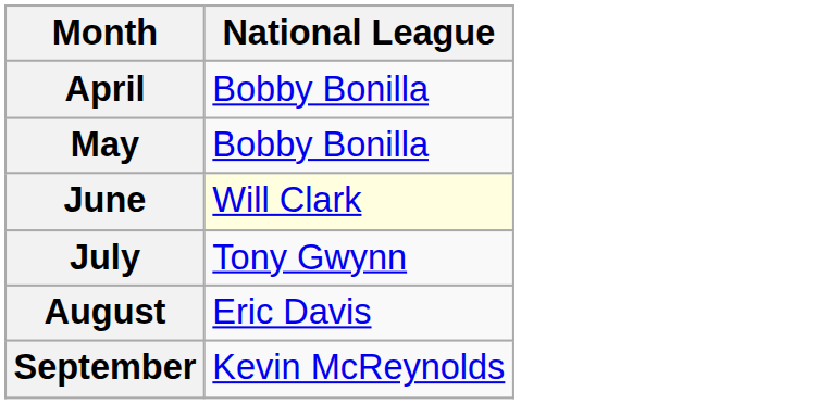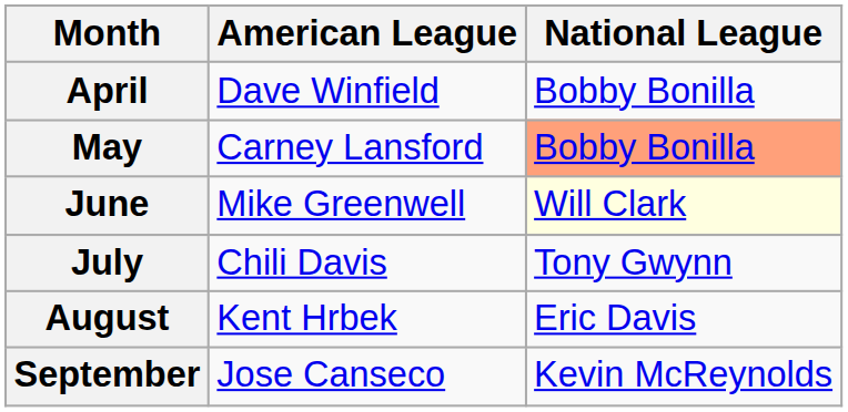+ column: American League | Dave Winfield | Carney Lansford | Mike Greenwell | Chili Davis | Kent Hrbek | Jose Canseco
May | National League: no background -> lightsalmon background
